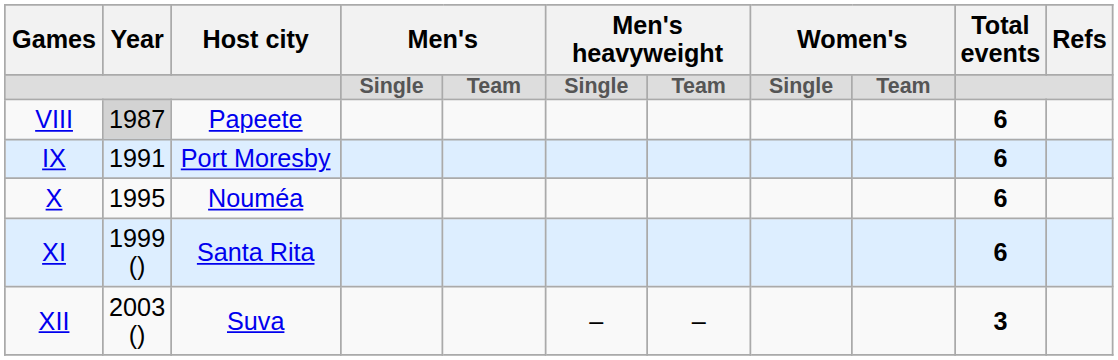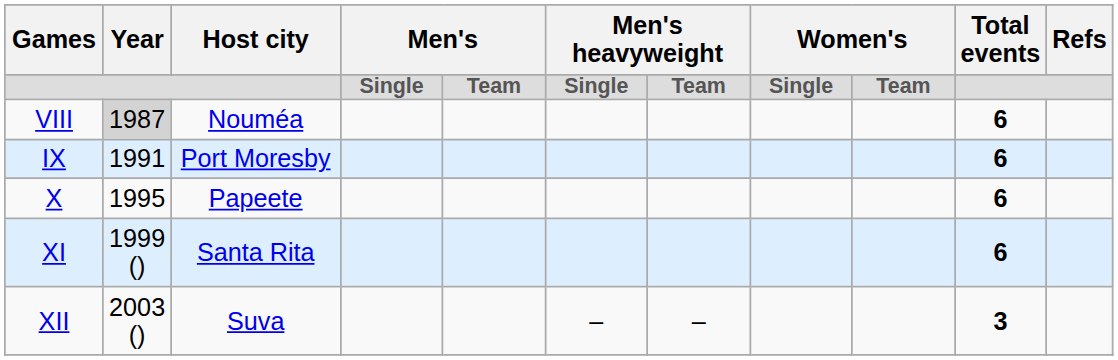VIII | Host city: Papeete -> Nouméa
X | Host city: Nouméa -> Papeete
